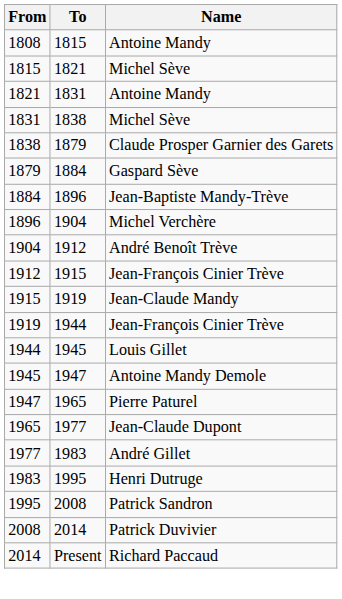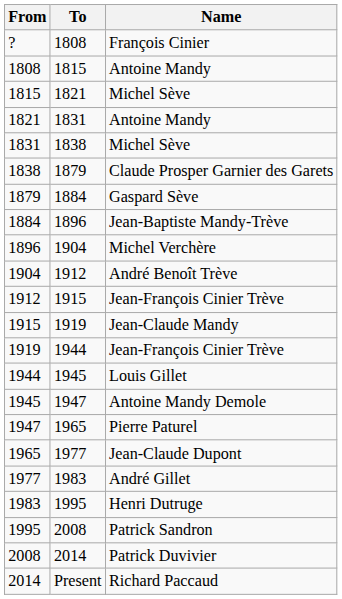+ row: ? | 1808 | François Cinier
